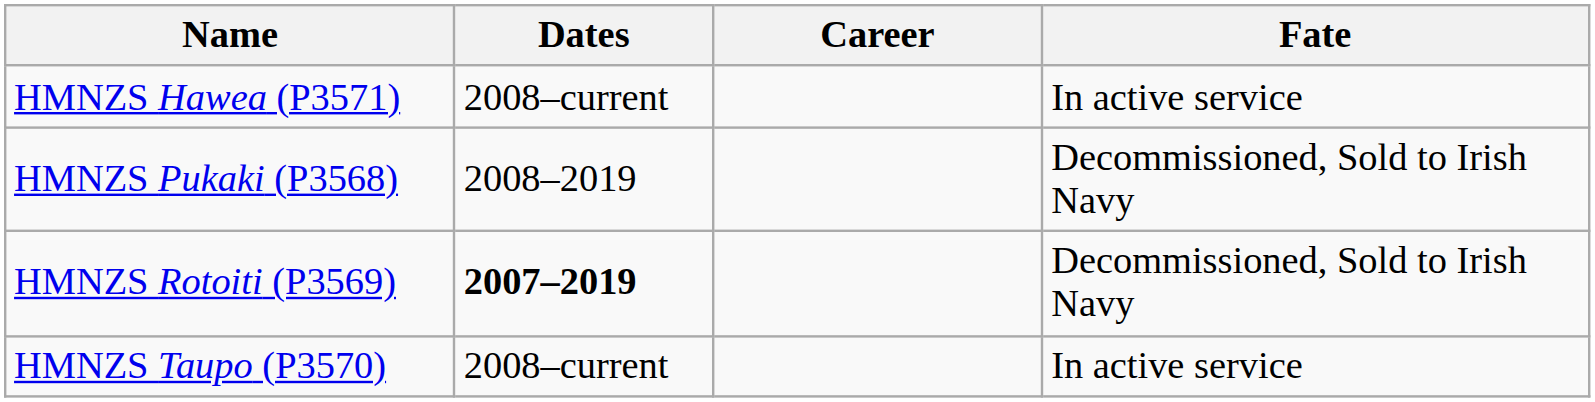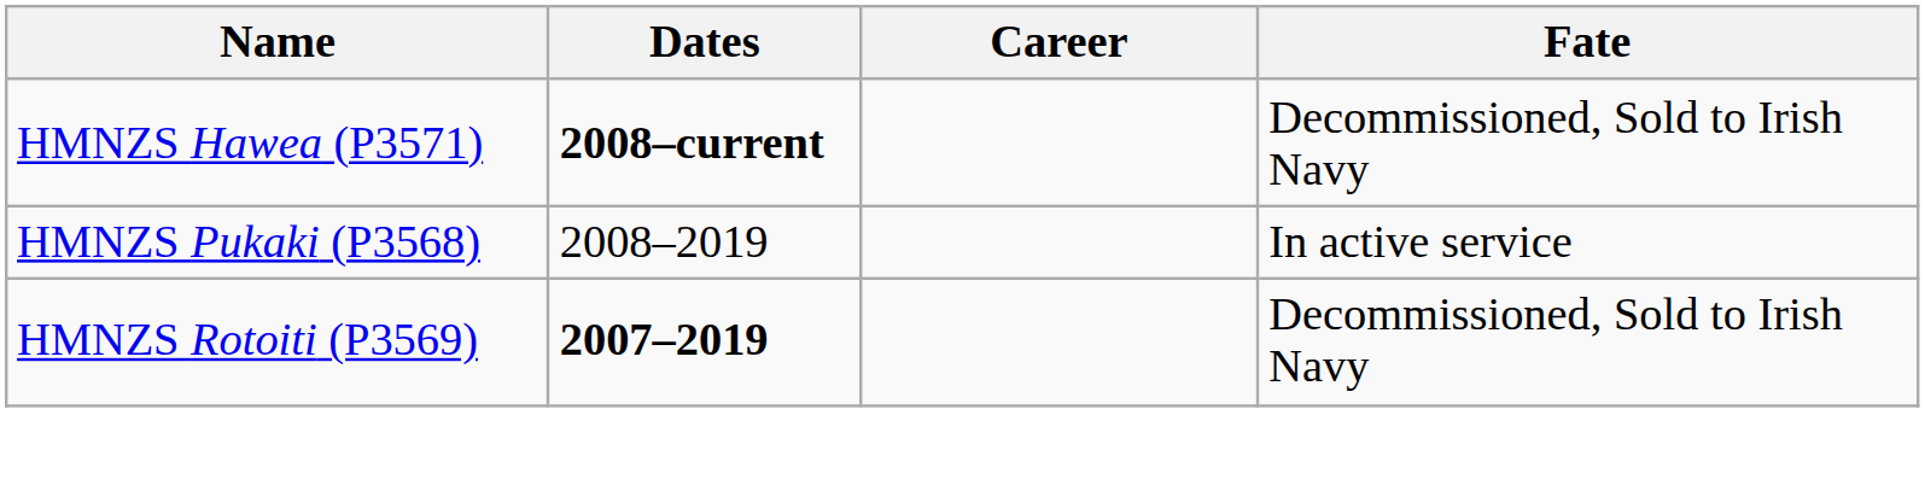HMNZS Hawea (P3571) | Dates: normal -> bold
HMNZS Hawea (P3571) | Fate: In active service -> Decommissioned, Sold to Irish Navy
HMNZS Pukaki (P3568) | Fate: Decommissioned, Sold to Irish Navy -> In active service
- row: HMNZS Taupo (P3570) | 2008–current | In active service
